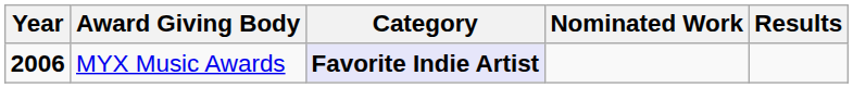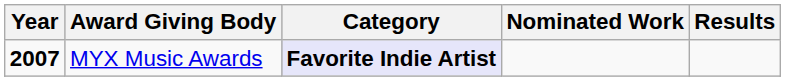MYX Music Awards | Year: 2006 -> 2007
